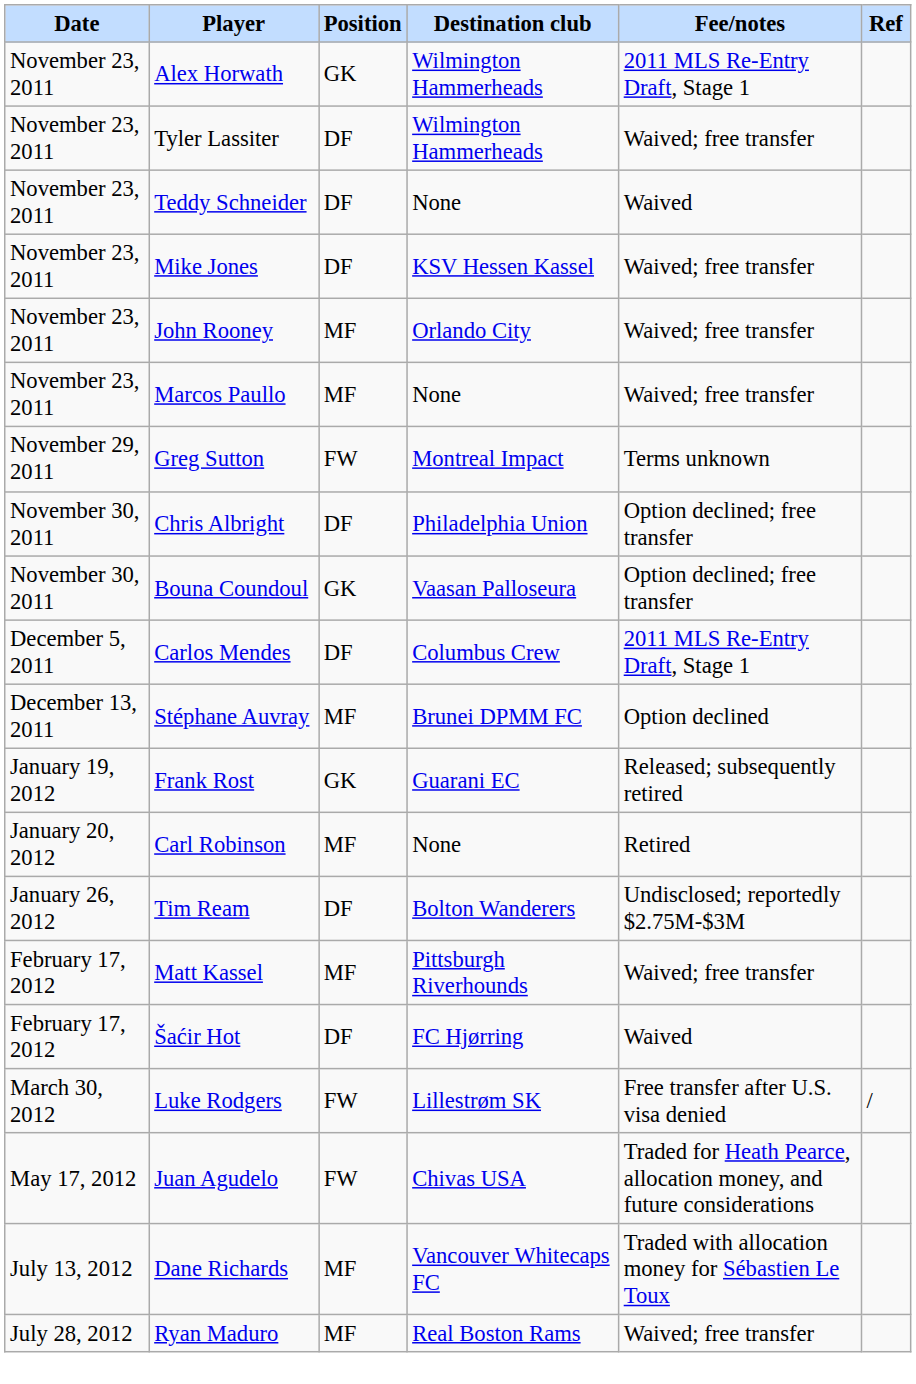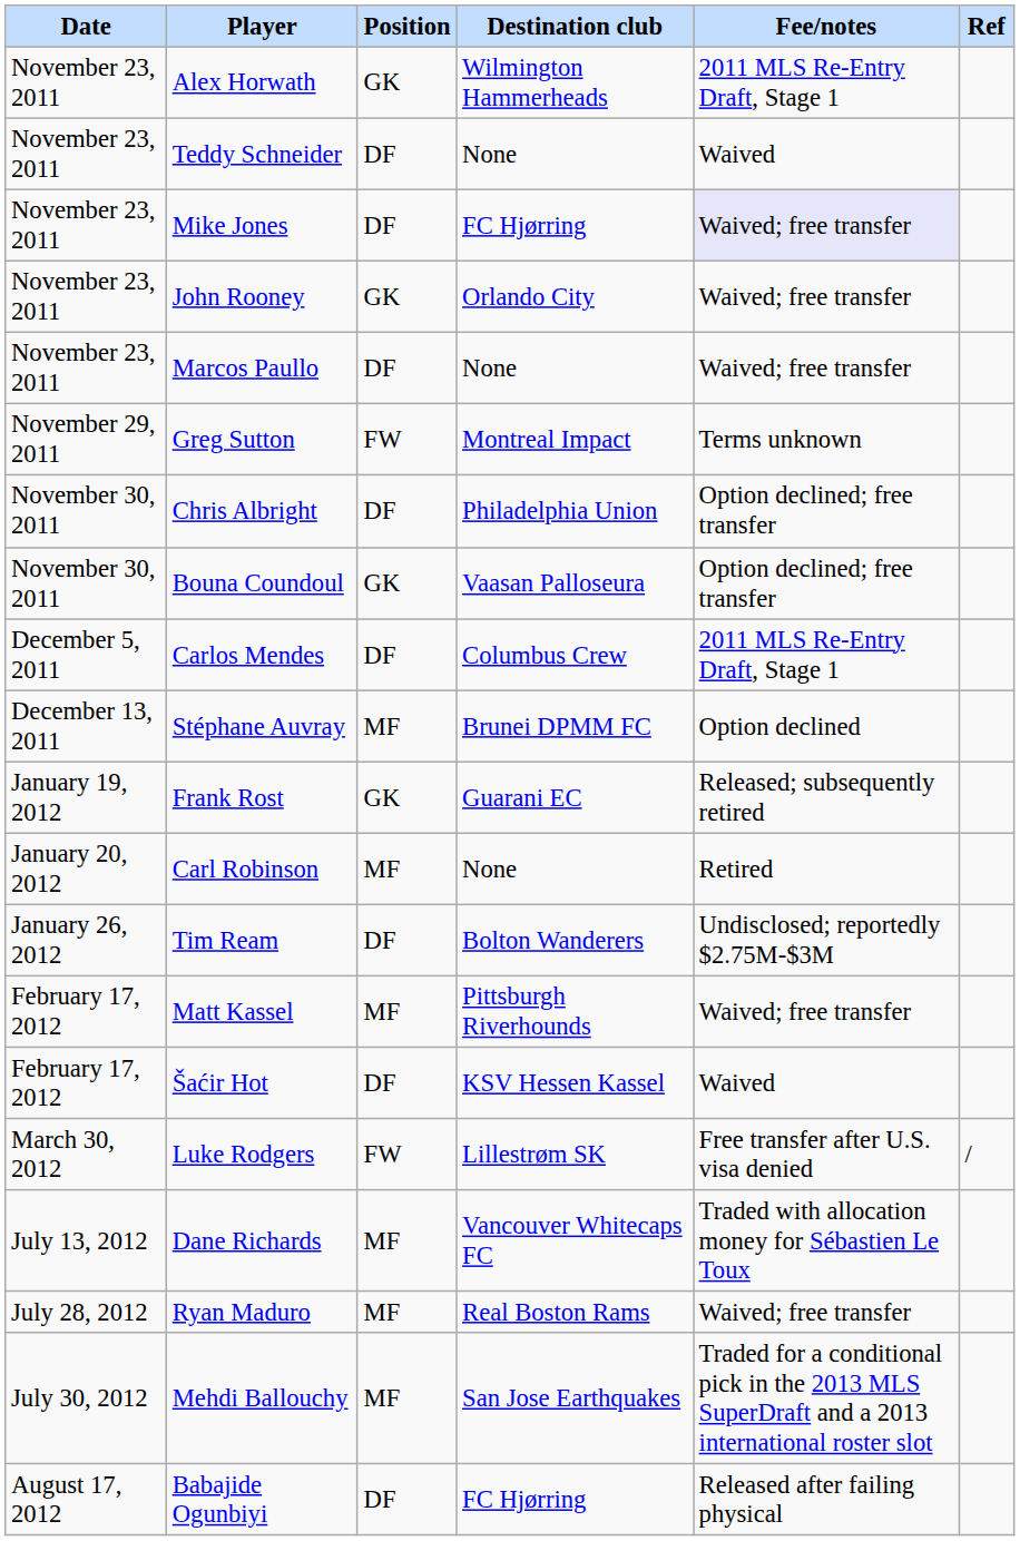- row: November 23, 2011 | Tyler Lassiter | DF | Wilmington Hammerheads | Waived; free transfer
Mike Jones | Destination club: KSV Hessen Kassel -> FC Hjørring
Mike Jones | Fee/notes: no background -> lavender background
John Rooney | Position: MF -> GK
Marcos Paullo | Position: MF -> DF
Šaćir Hot | Destination club: FC Hjørring -> KSV Hessen Kassel
- row: May 17, 2012 | Juan Agudelo | FW | Chivas USA | Traded for Heath Pearce, allocation money, and future considerations
+ row: July 30, 2012 | Mehdi Ballouchy | MF | San Jose Earthquakes | Traded for a conditional pick in the 2013 MLS SuperDraft and a 2013 international roster slot
+ row: August 17, 2012 | Babajide Ogunbiyi | DF | FC Hjørring | Released after failing physical
